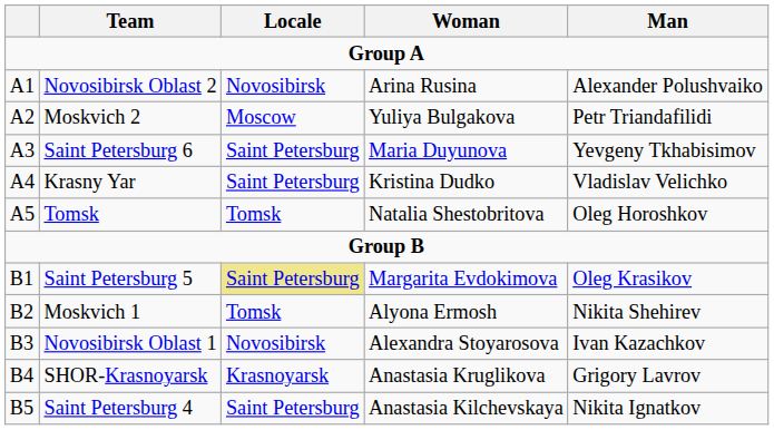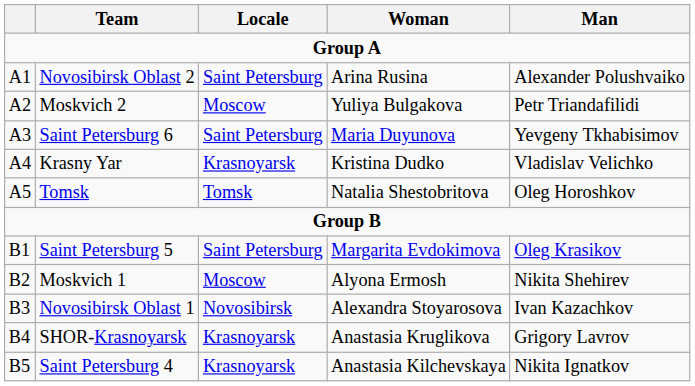Novosibirsk Oblast 2 | Locale: Novosibirsk -> Saint Petersburg
Krasny Yar | Locale: Saint Petersburg -> Krasnoyarsk
Saint Petersburg 5 | Locale: khaki background -> no background
Moskvich 1 | Locale: Tomsk -> Moscow
Saint Petersburg 4 | Locale: Saint Petersburg -> Krasnoyarsk
